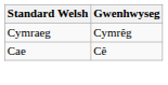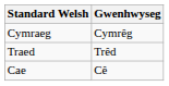+ row: Traed | Trêd
